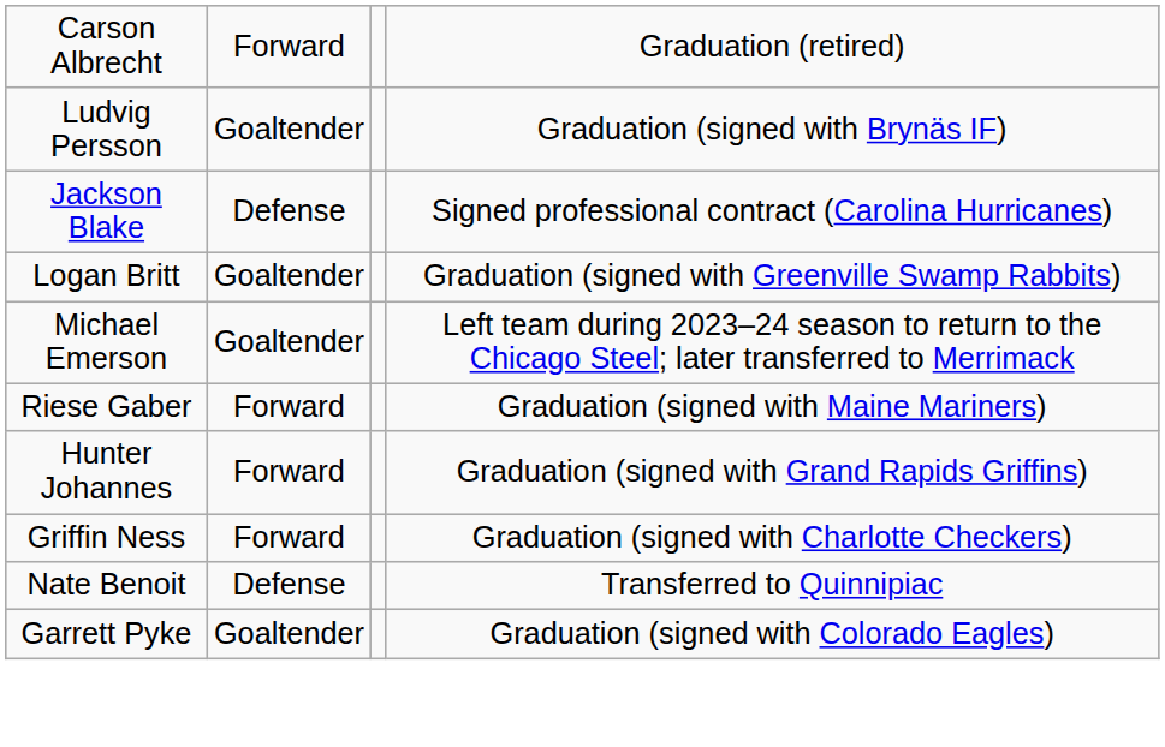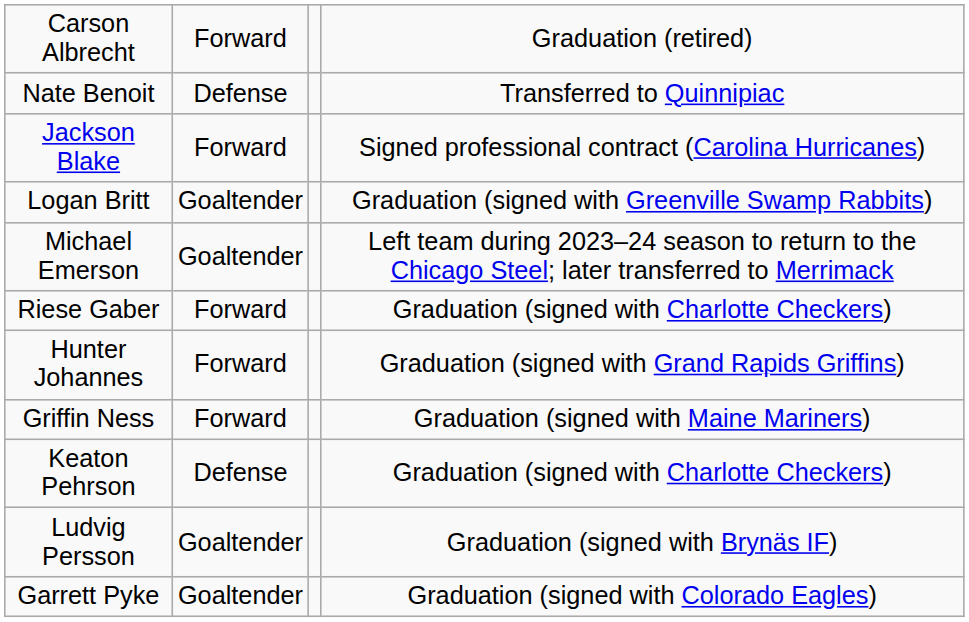rows swapped: Nate Benoit <-> Ludvig Persson
Jackson Blake | column 2: Defense -> Forward
Riese Gaber | column 4: Graduation (signed with Maine Mariners) -> Graduation (signed with Charlotte Checkers)
Griffin Ness | column 4: Graduation (signed with Charlotte Checkers) -> Graduation (signed with Maine Mariners)
+ row: Keaton Pehrson | Defense | Graduation (signed with Charlotte Checkers)
